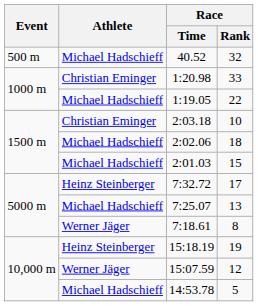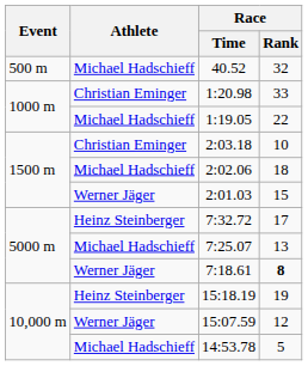2:01.03 | Athlete: Michael Hadschieff -> Werner Jäger
7:18.61 | Race / Rank: normal -> bold
